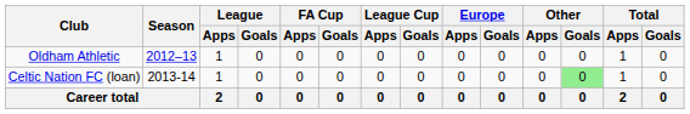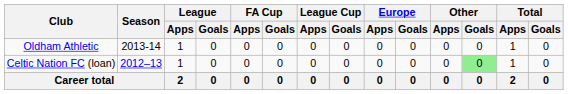Oldham Athletic | Season: 2012–13 -> 2013-14
Celtic Nation FC (loan) | Season: 2013-14 -> 2012–13
